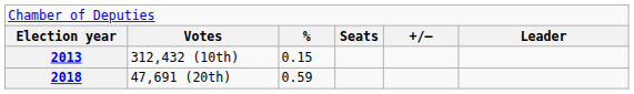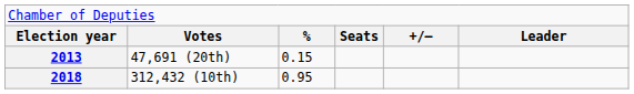2013 | column 2: 312,432 (10th) -> 47,691 (20th)
2018 | column 2: 47,691 (20th) -> 312,432 (10th)
2018 | column 3: 0.59 -> 0.95
